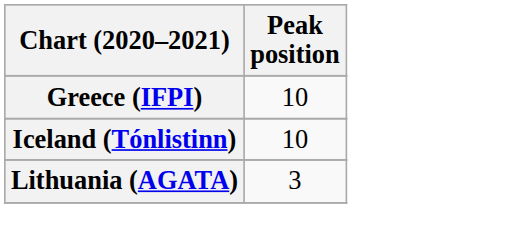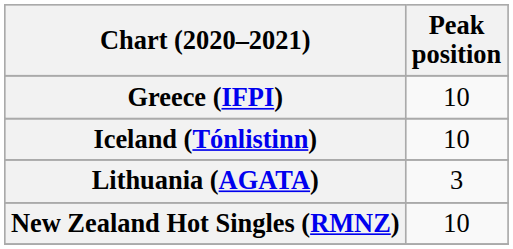+ row: New Zealand Hot Singles (RMNZ) | 10
